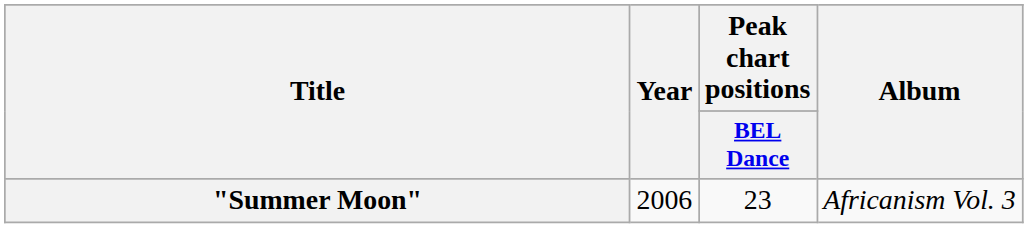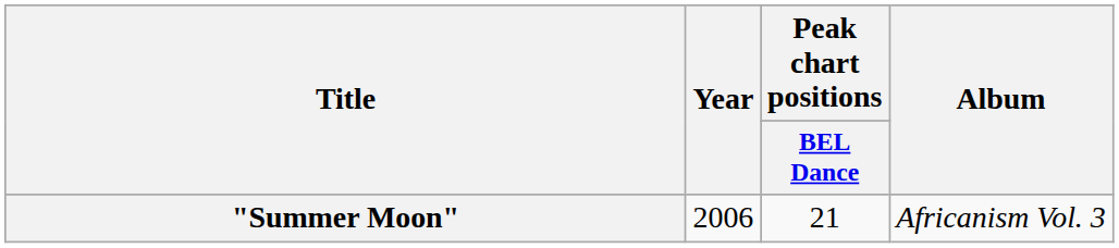"Summer Moon" | Peak chart positions / BEL Dance: 23 -> 21
